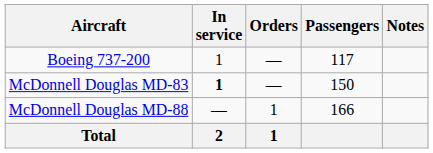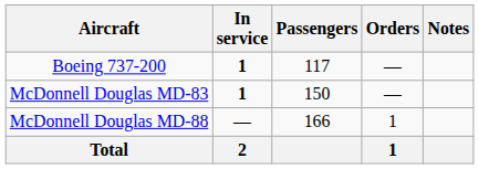columns swapped: Orders <-> Passengers
Boeing 737-200 | In service: normal -> bold
